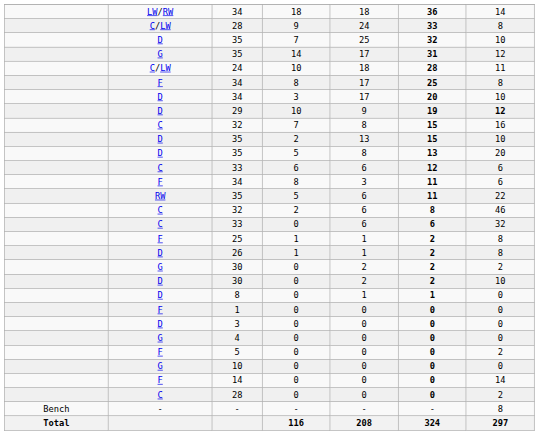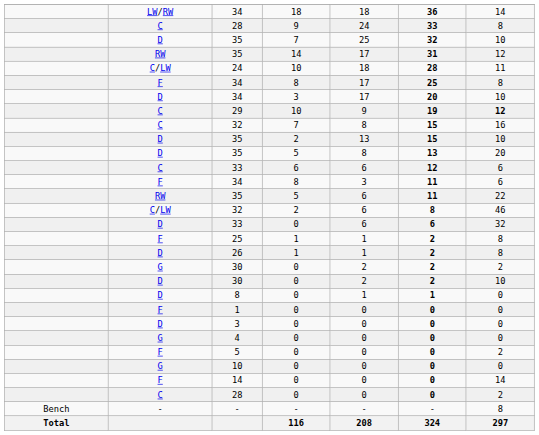28 / 9 | column 2: C/LW -> C
35 / 14 | column 2: G -> RW
29 | column 2: D -> C
32 / 2 | column 2: C -> C/LW
33 / 0 | column 2: C -> D
